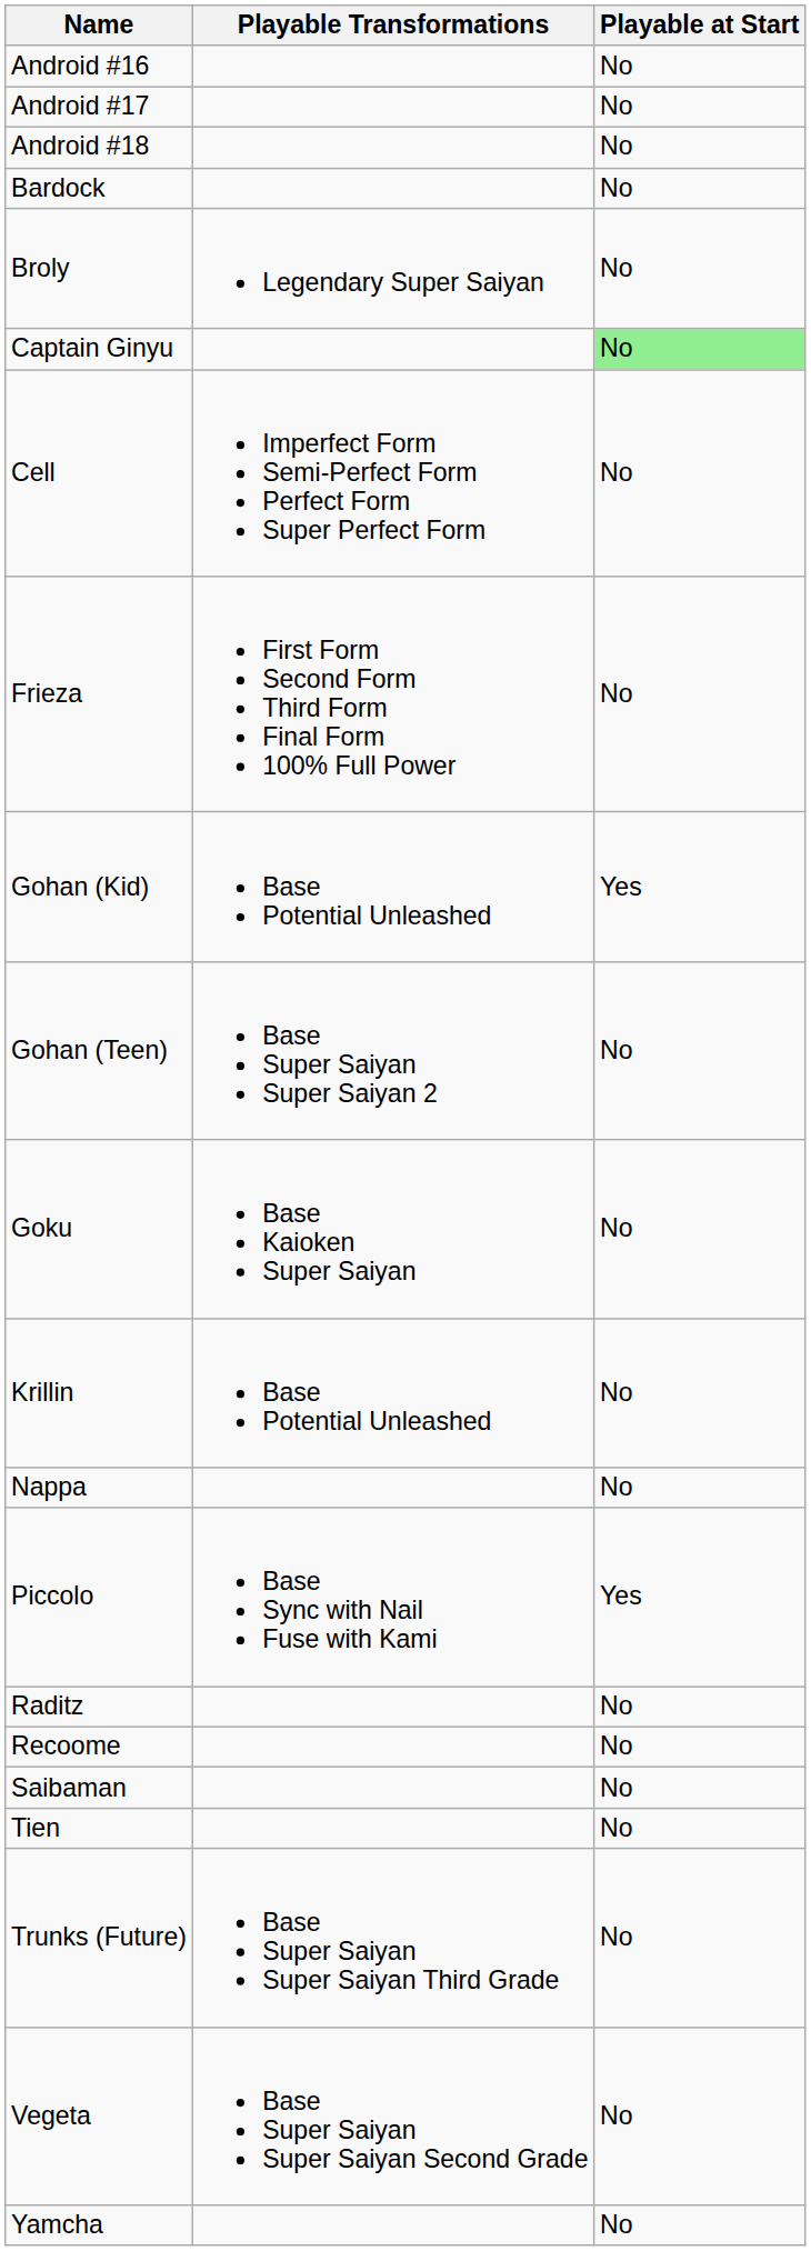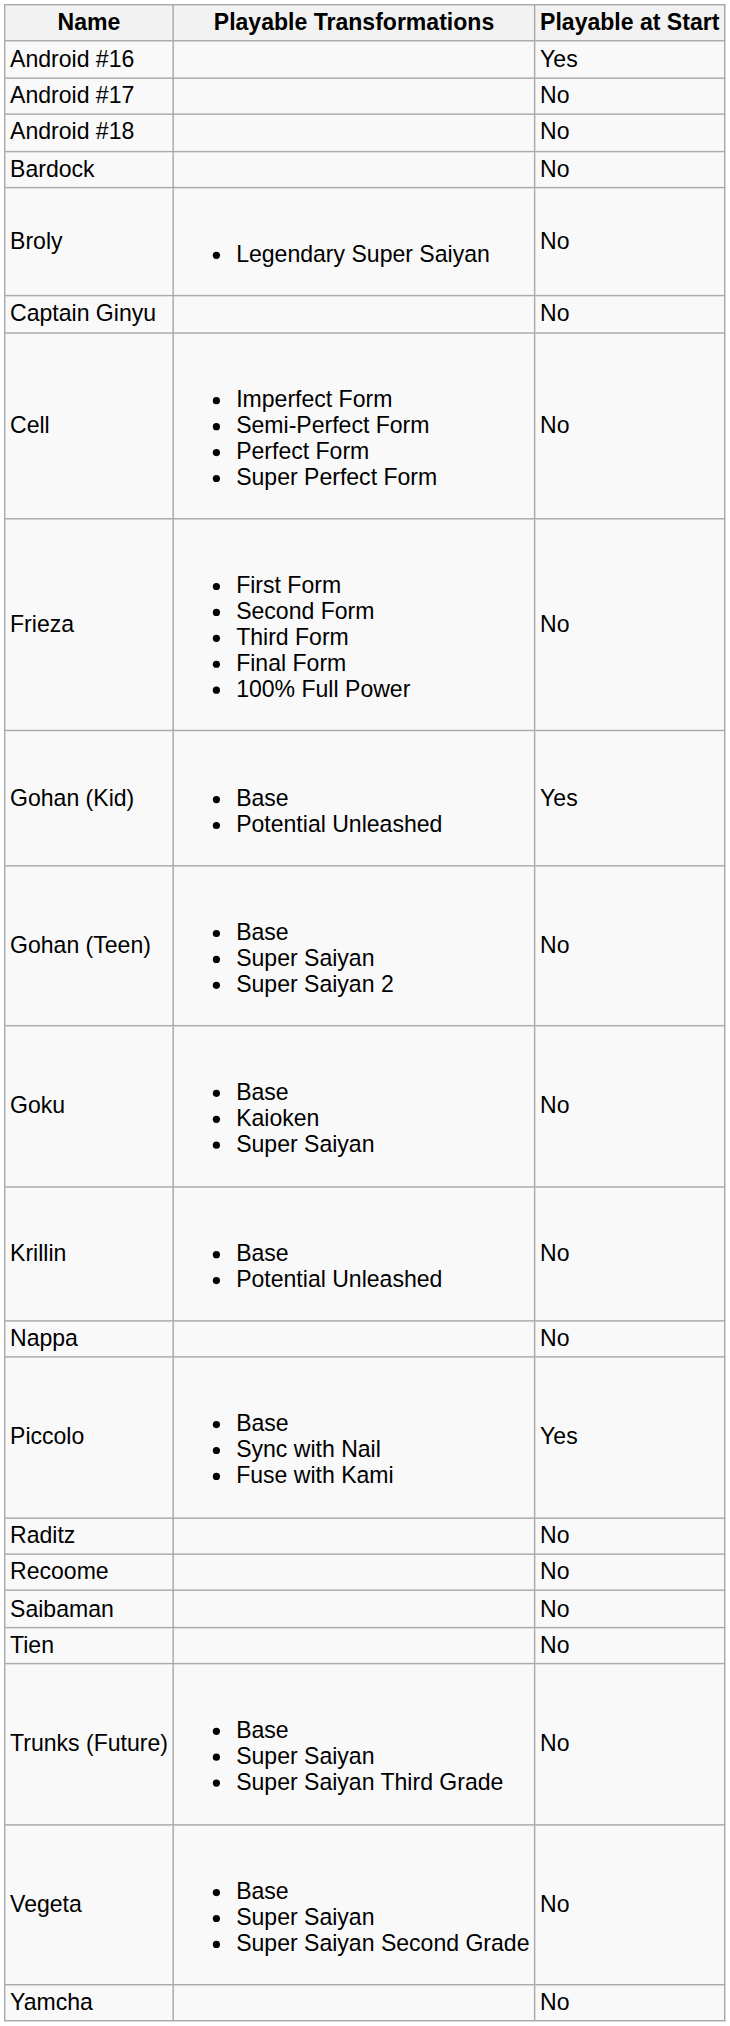Android #16 | Playable at Start: No -> Yes
Captain Ginyu | Playable at Start: lightgreen background -> no background
